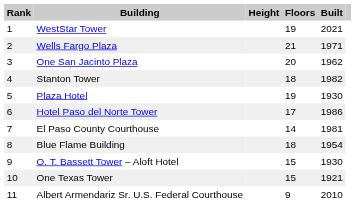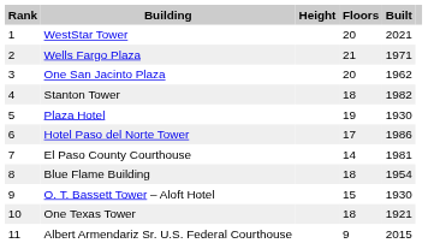WestStar Tower | Floors: 19 -> 20
One Texas Tower | Floors: 15 -> 18
Albert Armendariz Sr. U.S. Federal Courthouse | Built: 2010 -> 2015
